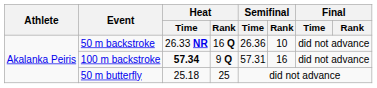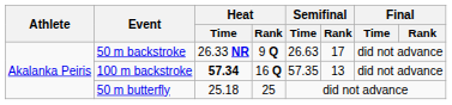50 m backstroke | Heat / Rank: 16 Q -> 9 Q
50 m backstroke | Semifinal / Time: 26.36 -> 26.63
50 m backstroke | Semifinal / Rank: 10 -> 17
100 m backstroke | Heat / Rank: 9 Q -> 16 Q
100 m backstroke | Semifinal / Time: 57.31 -> 57.35
100 m backstroke | Semifinal / Rank: 16 -> 13
